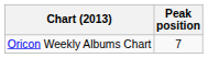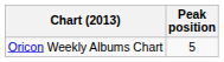Oricon Weekly Albums Chart | Peak position: 7 -> 5
